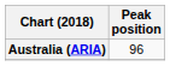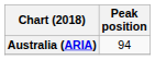Australia (ARIA) | Peak position: 96 -> 94
